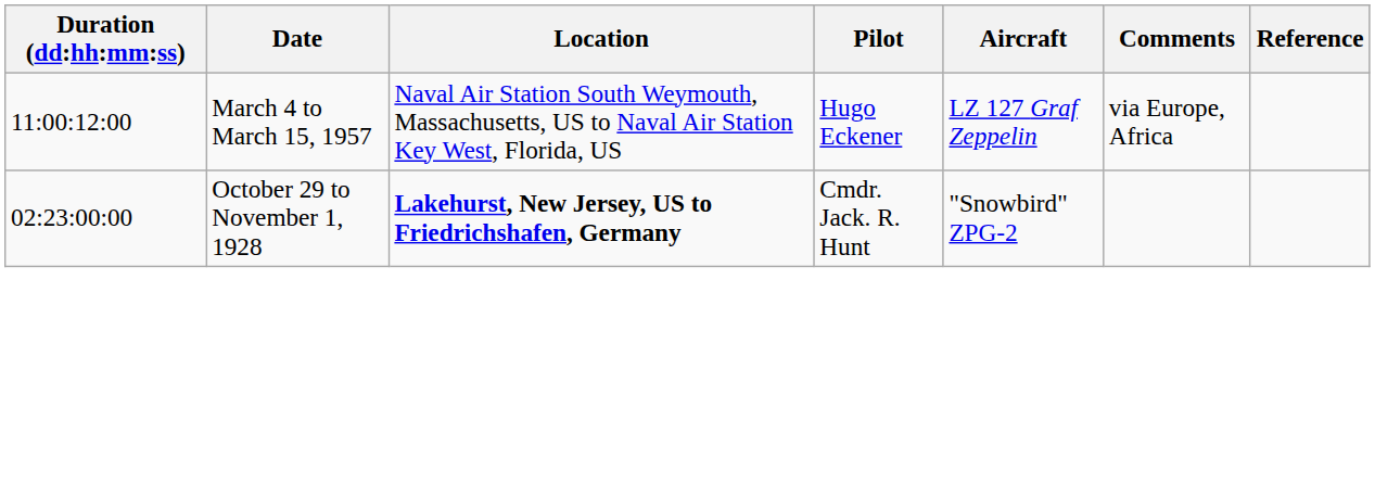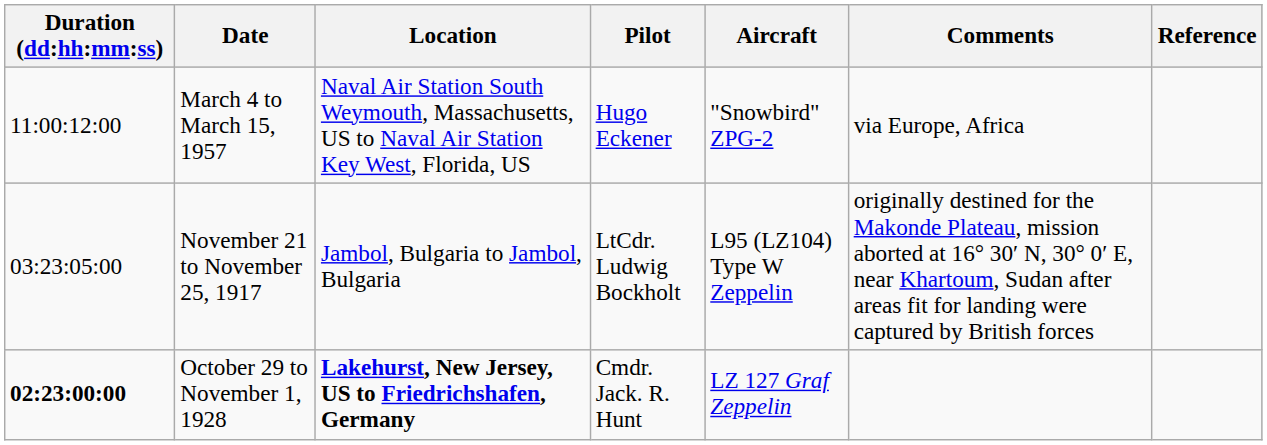March 4 to March 15, 1957 | Aircraft: LZ 127 Graf Zeppelin -> "Snowbird" ZPG-2
+ row: 03:23:05:00 | November 21 to November 25, 1917 | Jambol, Bulgaria to Jambol, Bulgaria | LtCdr. Ludwig Bockholt | L95 (LZ104) Type W Zeppelin | originally destined for the Makonde Plateau, mission aborted at 16° 30′ N, 30° 0′ E, near Khartoum, Sudan after areas fit for landing were captured by British forces
October 29 to November 1, 1928 | Duration (dd:hh:mm:ss): normal -> bold
October 29 to November 1, 1928 | Aircraft: "Snowbird" ZPG-2 -> LZ 127 Graf Zeppelin
